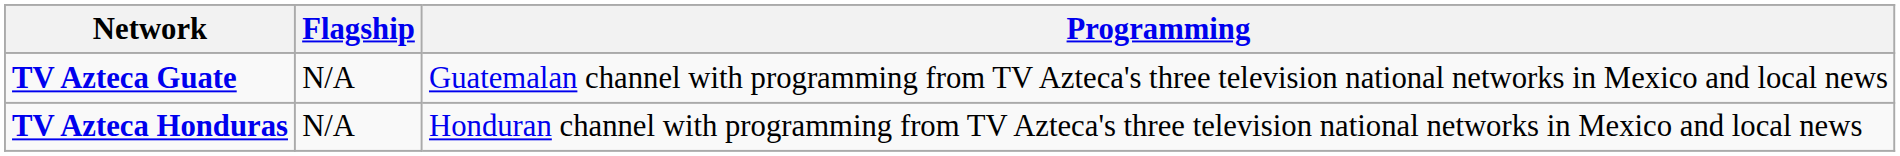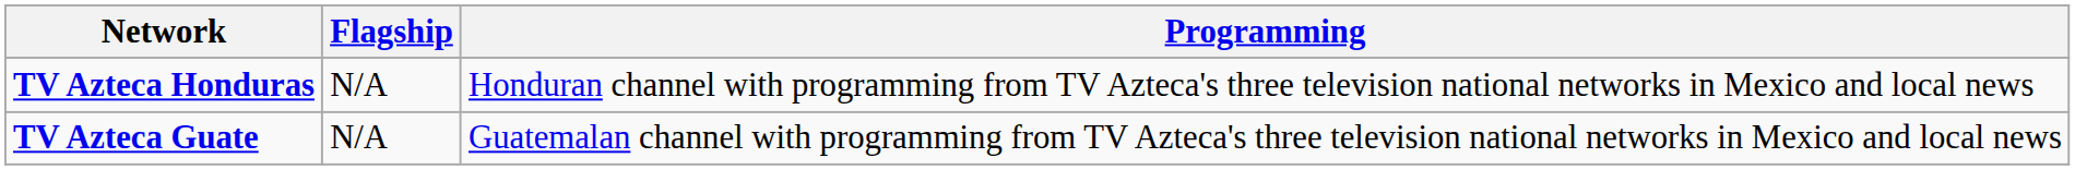rows swapped: TV Azteca Guate <-> TV Azteca Honduras
